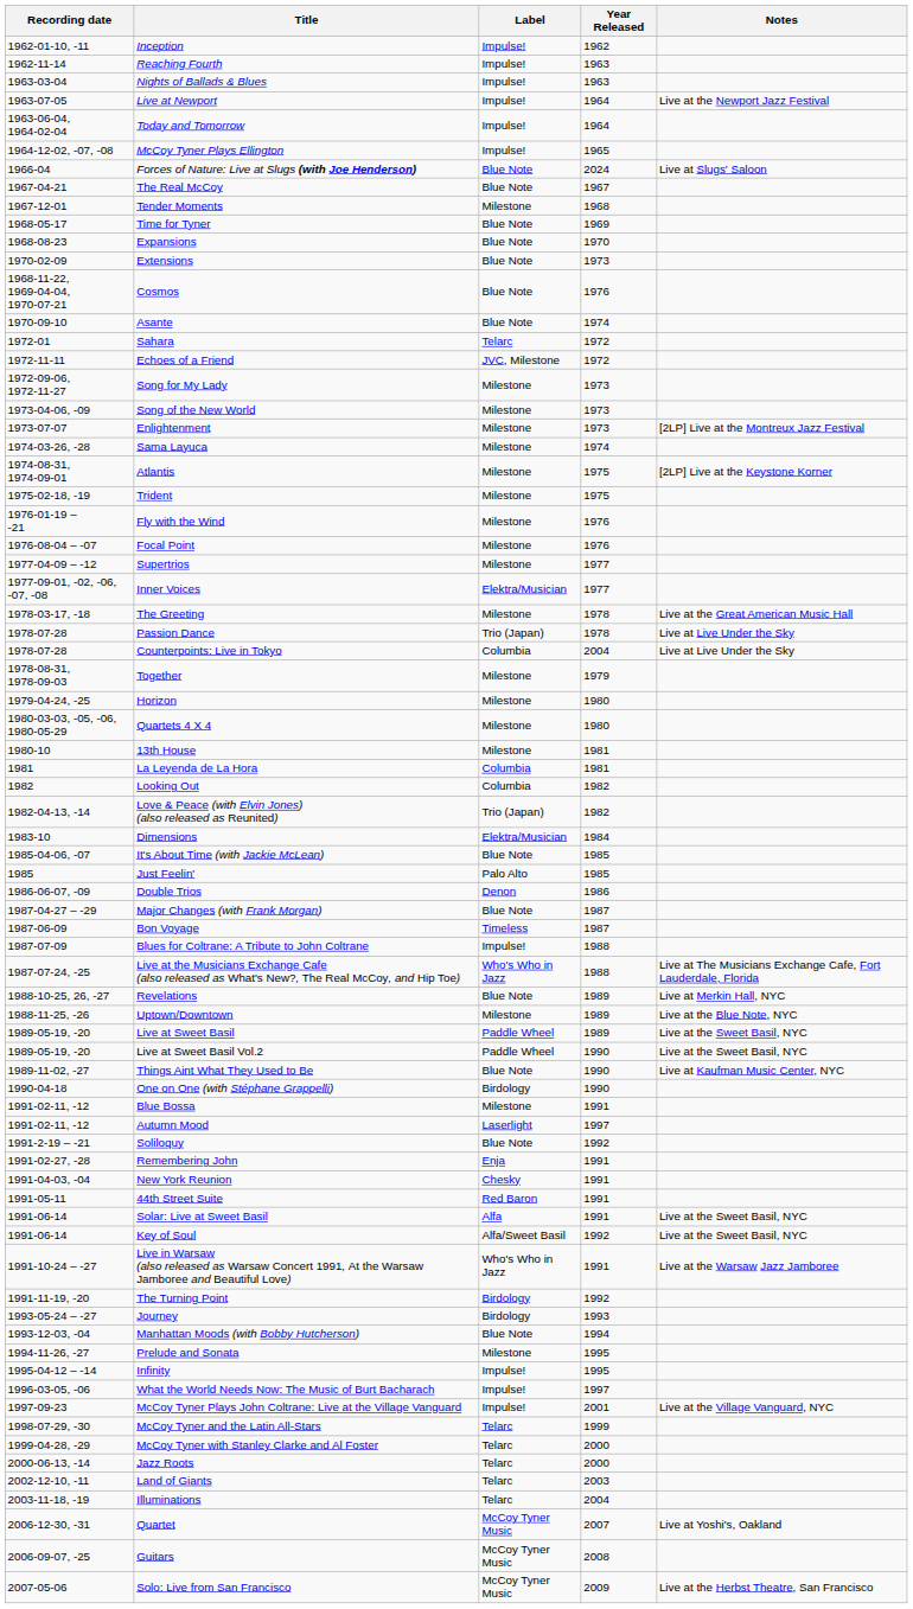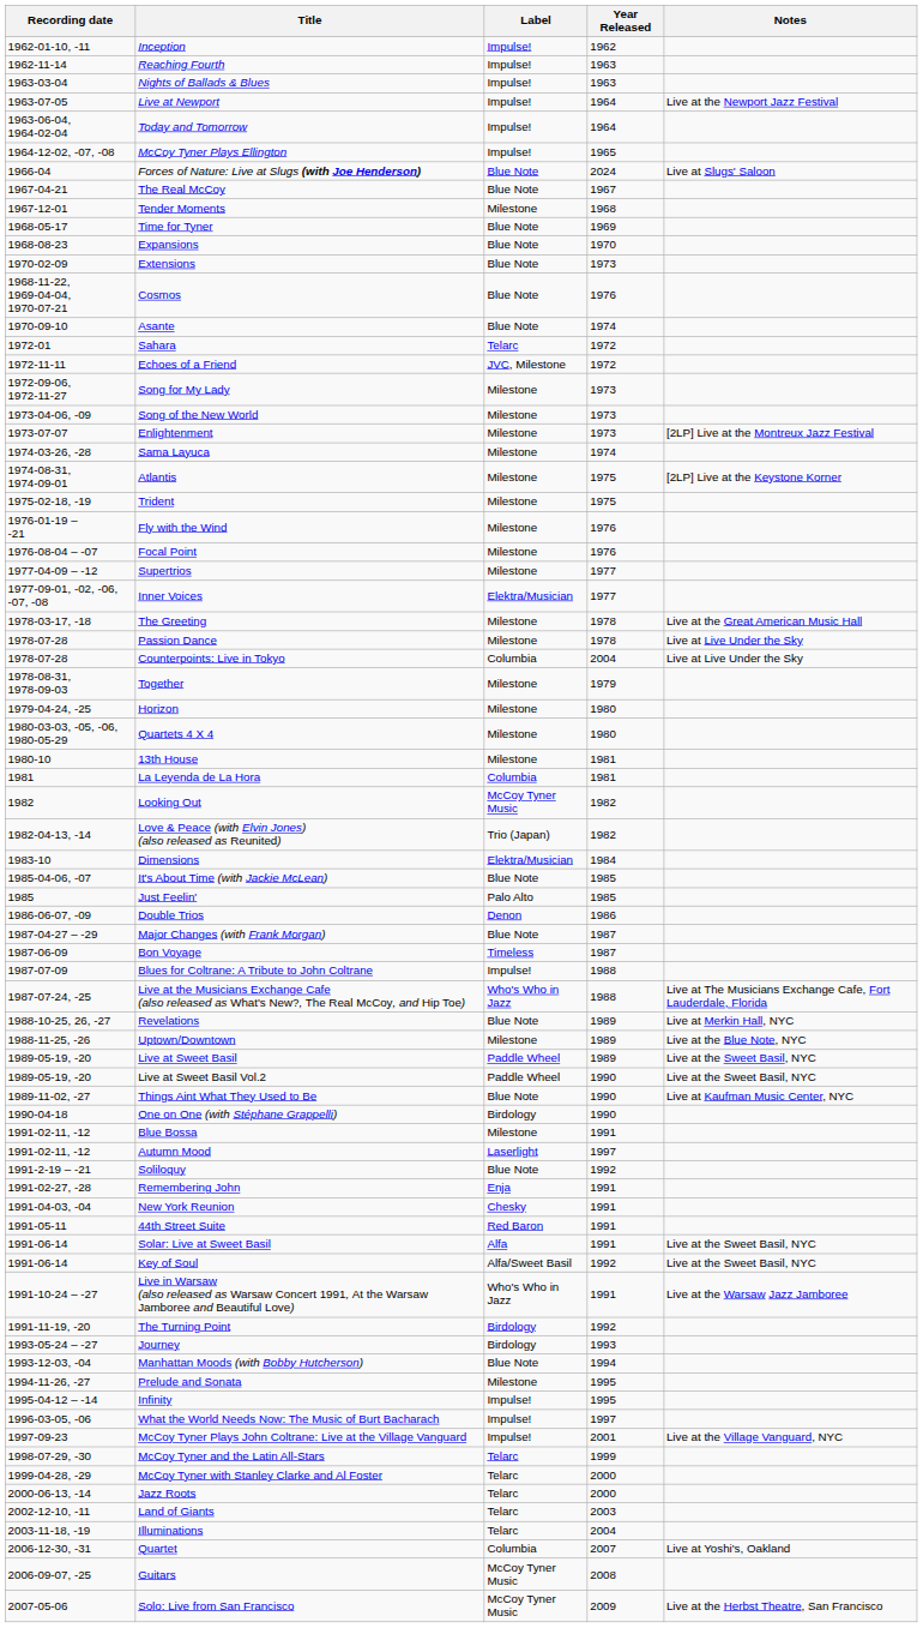Passion Dance | Label: Trio (Japan) -> Milestone
Looking Out | Label: Columbia -> McCoy Tyner Music
Quartet | Label: McCoy Tyner Music -> Columbia
